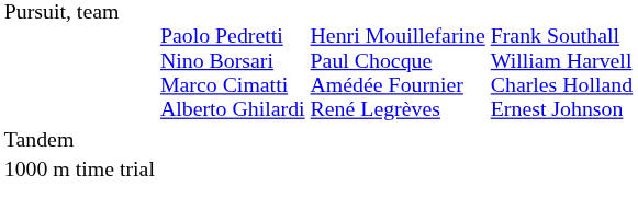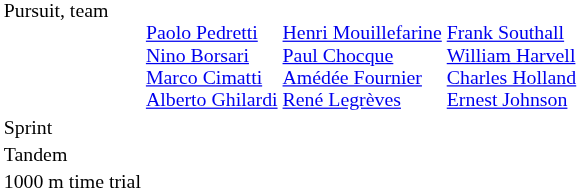+ row: Sprint
